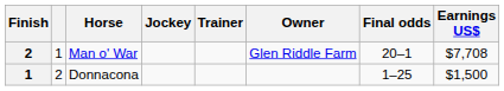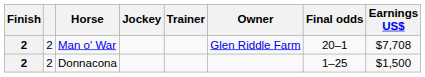Man o' War | column 2: 1 -> 2
Donnacona | Finish: 1 -> 2
